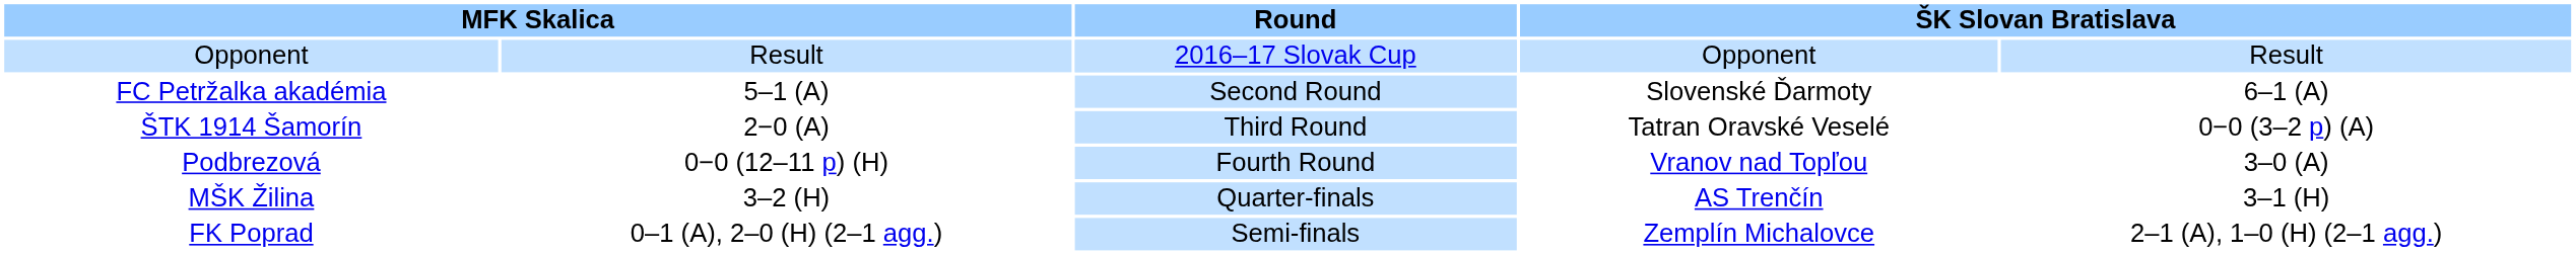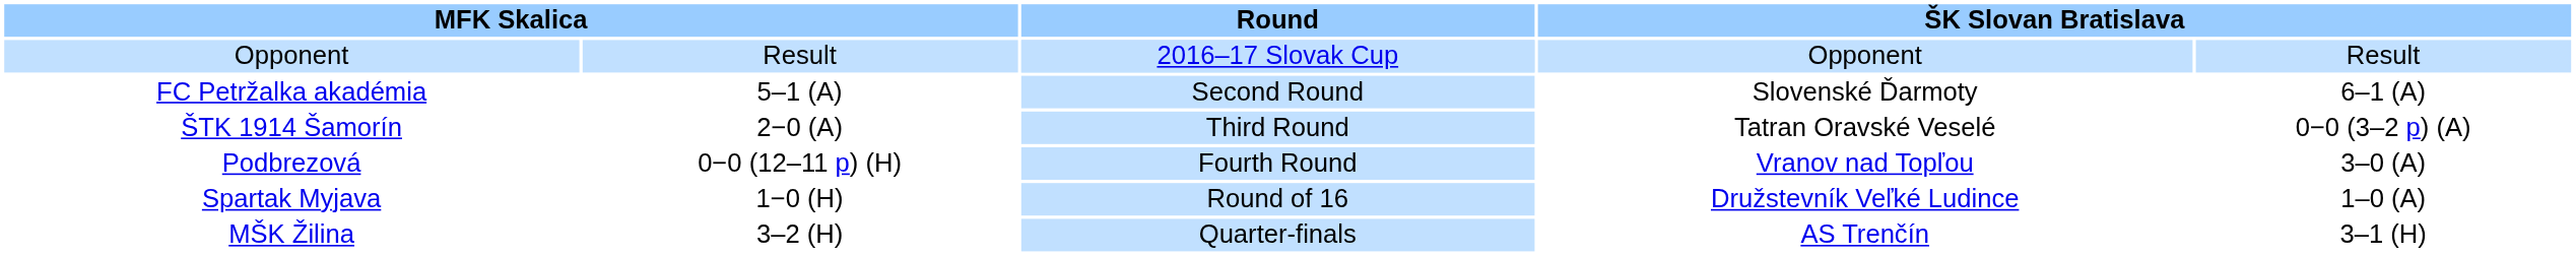+ row: Spartak Myjava | 1−0 (H) | Round of 16 | Družstevník Veľké Ludince | 1–0 (A)
- row: FK Poprad | 0–1 (A), 2–0 (H) (2–1 agg.) | Semi-finals | Zemplín Michalovce | 2–1 (A), 1–0 (H) (2–1 agg.)
